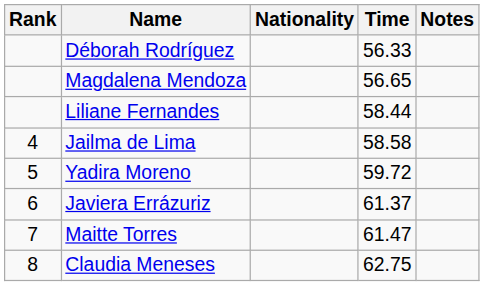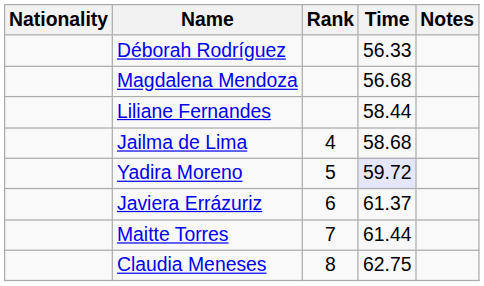columns swapped: Rank <-> Nationality
Magdalena Mendoza | Time: 56.65 -> 56.68
Jailma de Lima | Time: 58.58 -> 58.68
Yadira Moreno | Time: no background -> lavender background
Maitte Torres | Time: 61.47 -> 61.44
